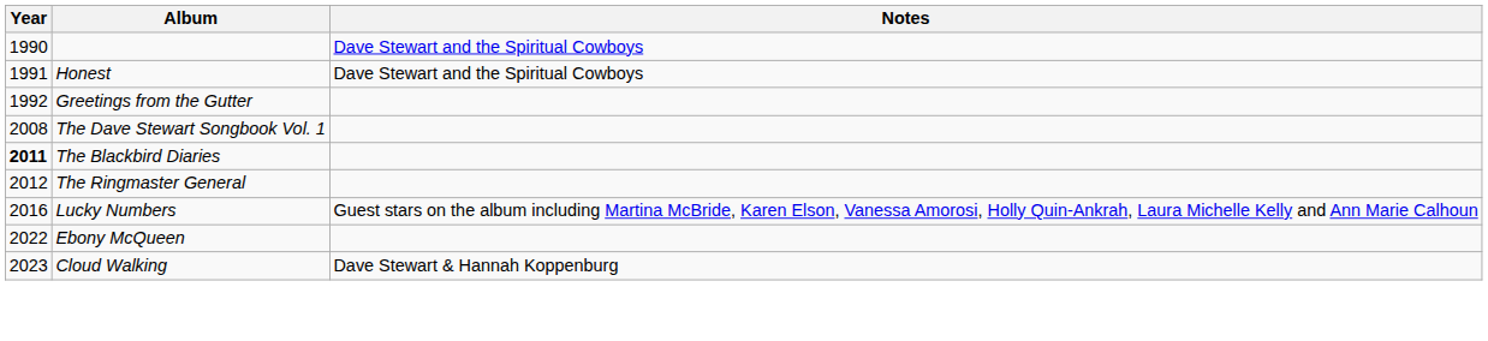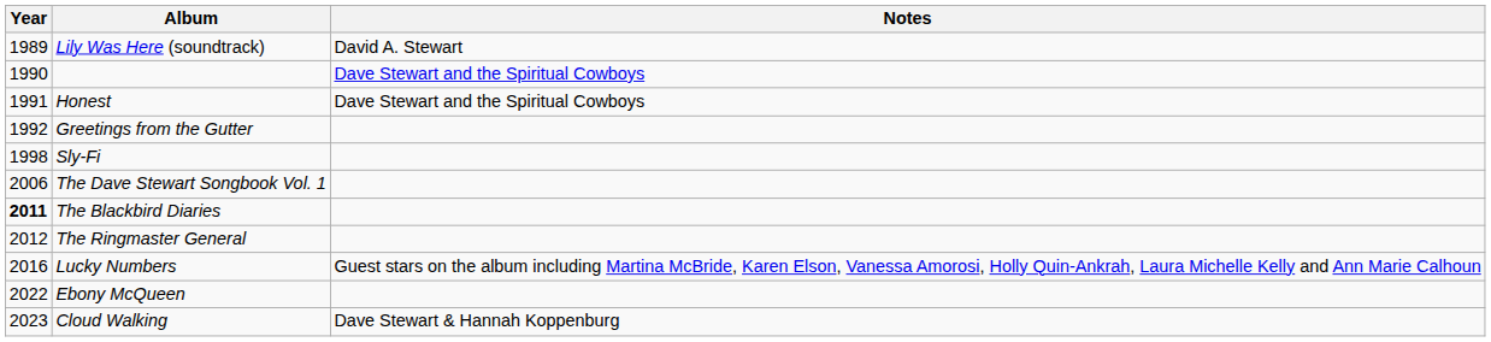+ row: 1989 | Lily Was Here (soundtrack) | David A. Stewart
+ row: 1998 | Sly-Fi
The Dave Stewart Songbook Vol. 1 | Year: 2008 -> 2006
